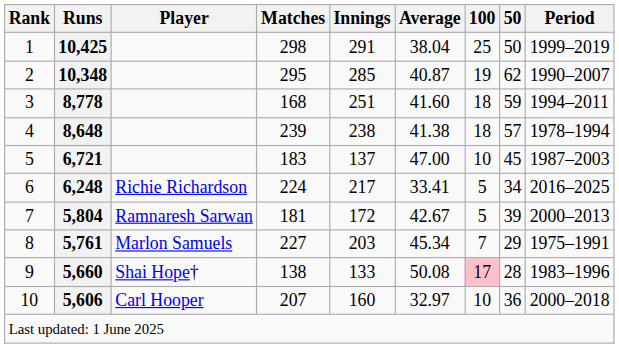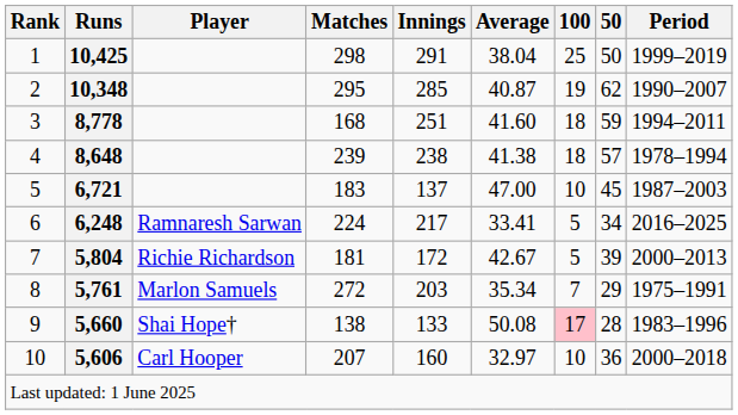6,248 | Player: Richie Richardson -> Ramnaresh Sarwan
5,804 | Player: Ramnaresh Sarwan -> Richie Richardson
5,761 | Matches: 227 -> 272
5,761 | Average: 45.34 -> 35.34
